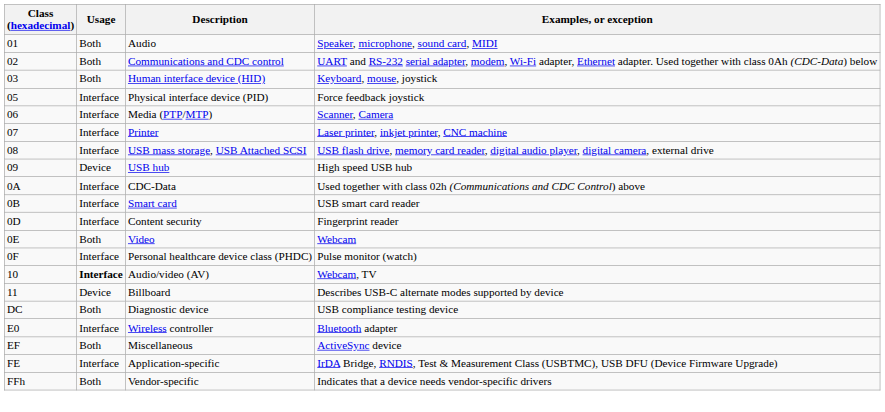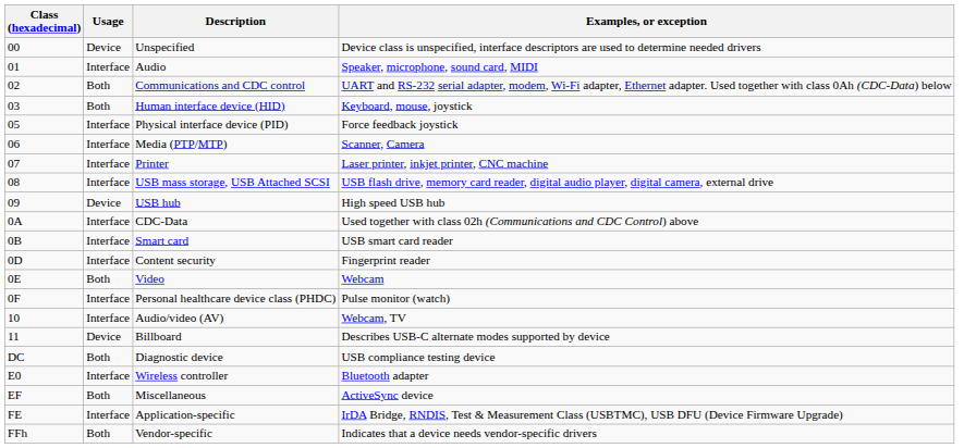+ row: 00 | Device | Unspecified | Device class is unspecified, interface descriptors are used to determine needed drivers
Audio | Usage: Both -> Interface
Audio/video (AV) | Usage: bold -> normal
